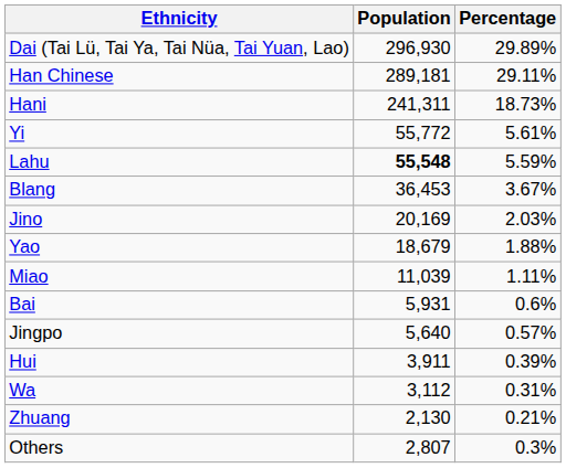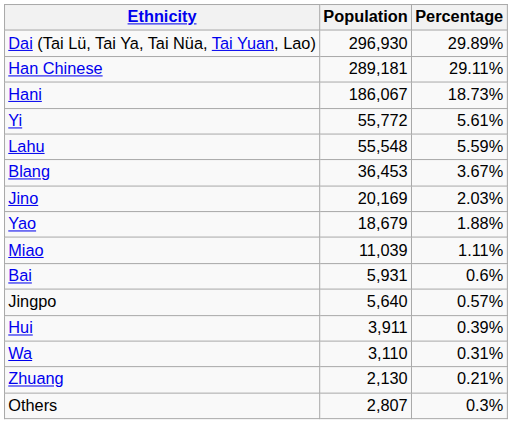Hani | Population: 241,311 -> 186,067
Lahu | Population: bold -> normal
Wa | Population: 3,112 -> 3,110
